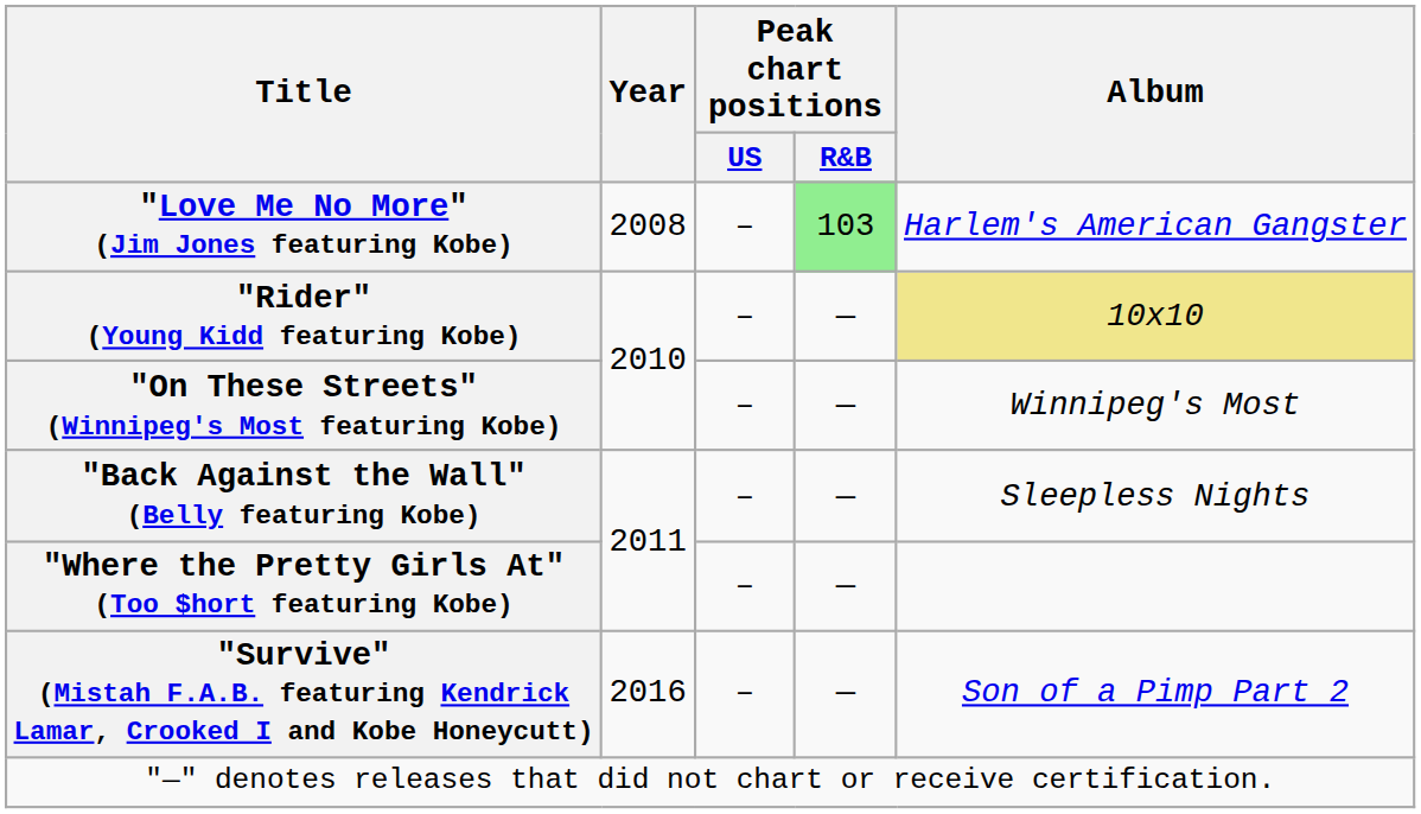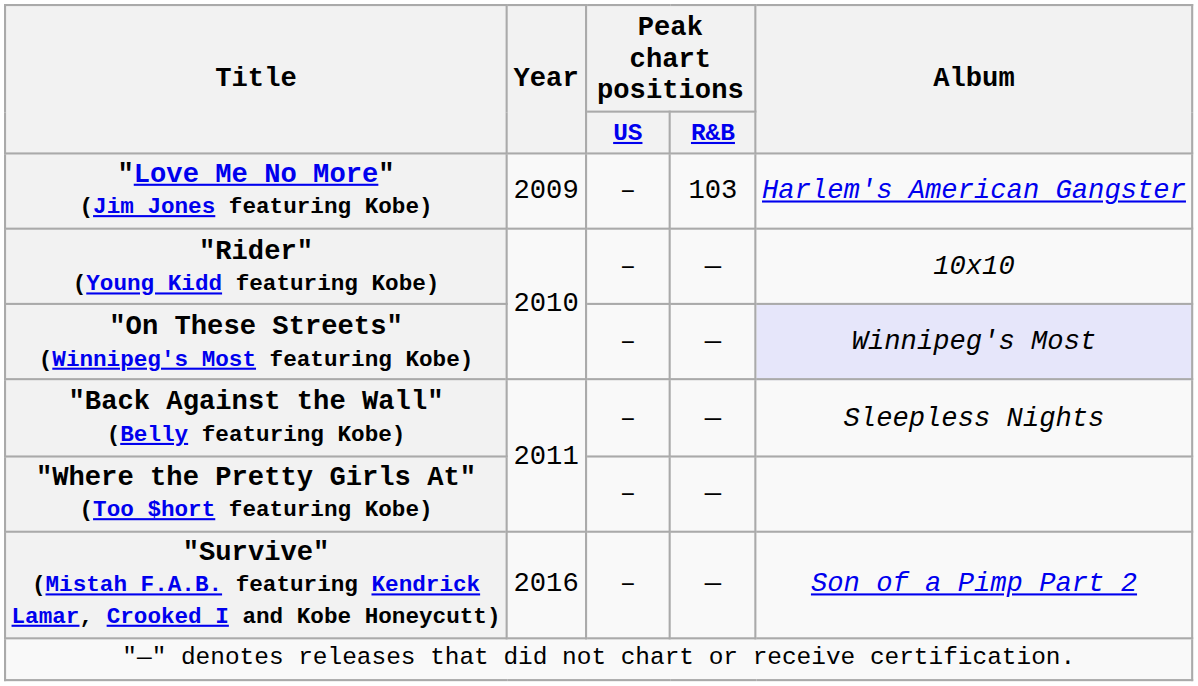"Love Me No More" (Jim Jones featuring Kobe) | Year: 2008 -> 2009
"Love Me No More" (Jim Jones featuring Kobe) | Peak chart positions / R&B: lightgreen background -> no background
"Rider" (Young Kidd featuring Kobe) | Album: khaki background -> no background
"On These Streets" (Winnipeg's Most featuring Kobe) | Album: no background -> lavender background
